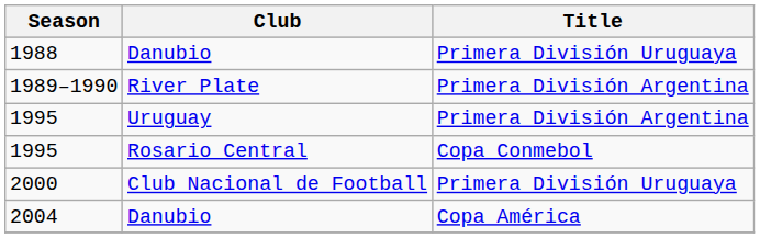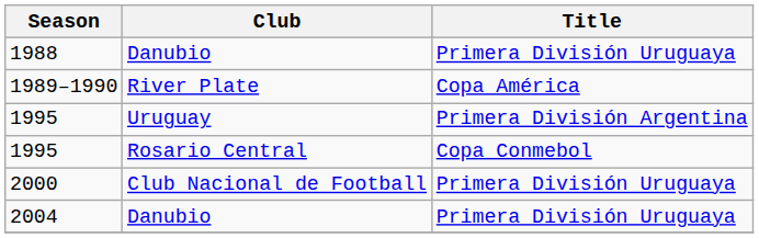1989–1990 | Title: Primera División Argentina -> Copa América
2004 | Title: Copa América -> Primera División Uruguaya
